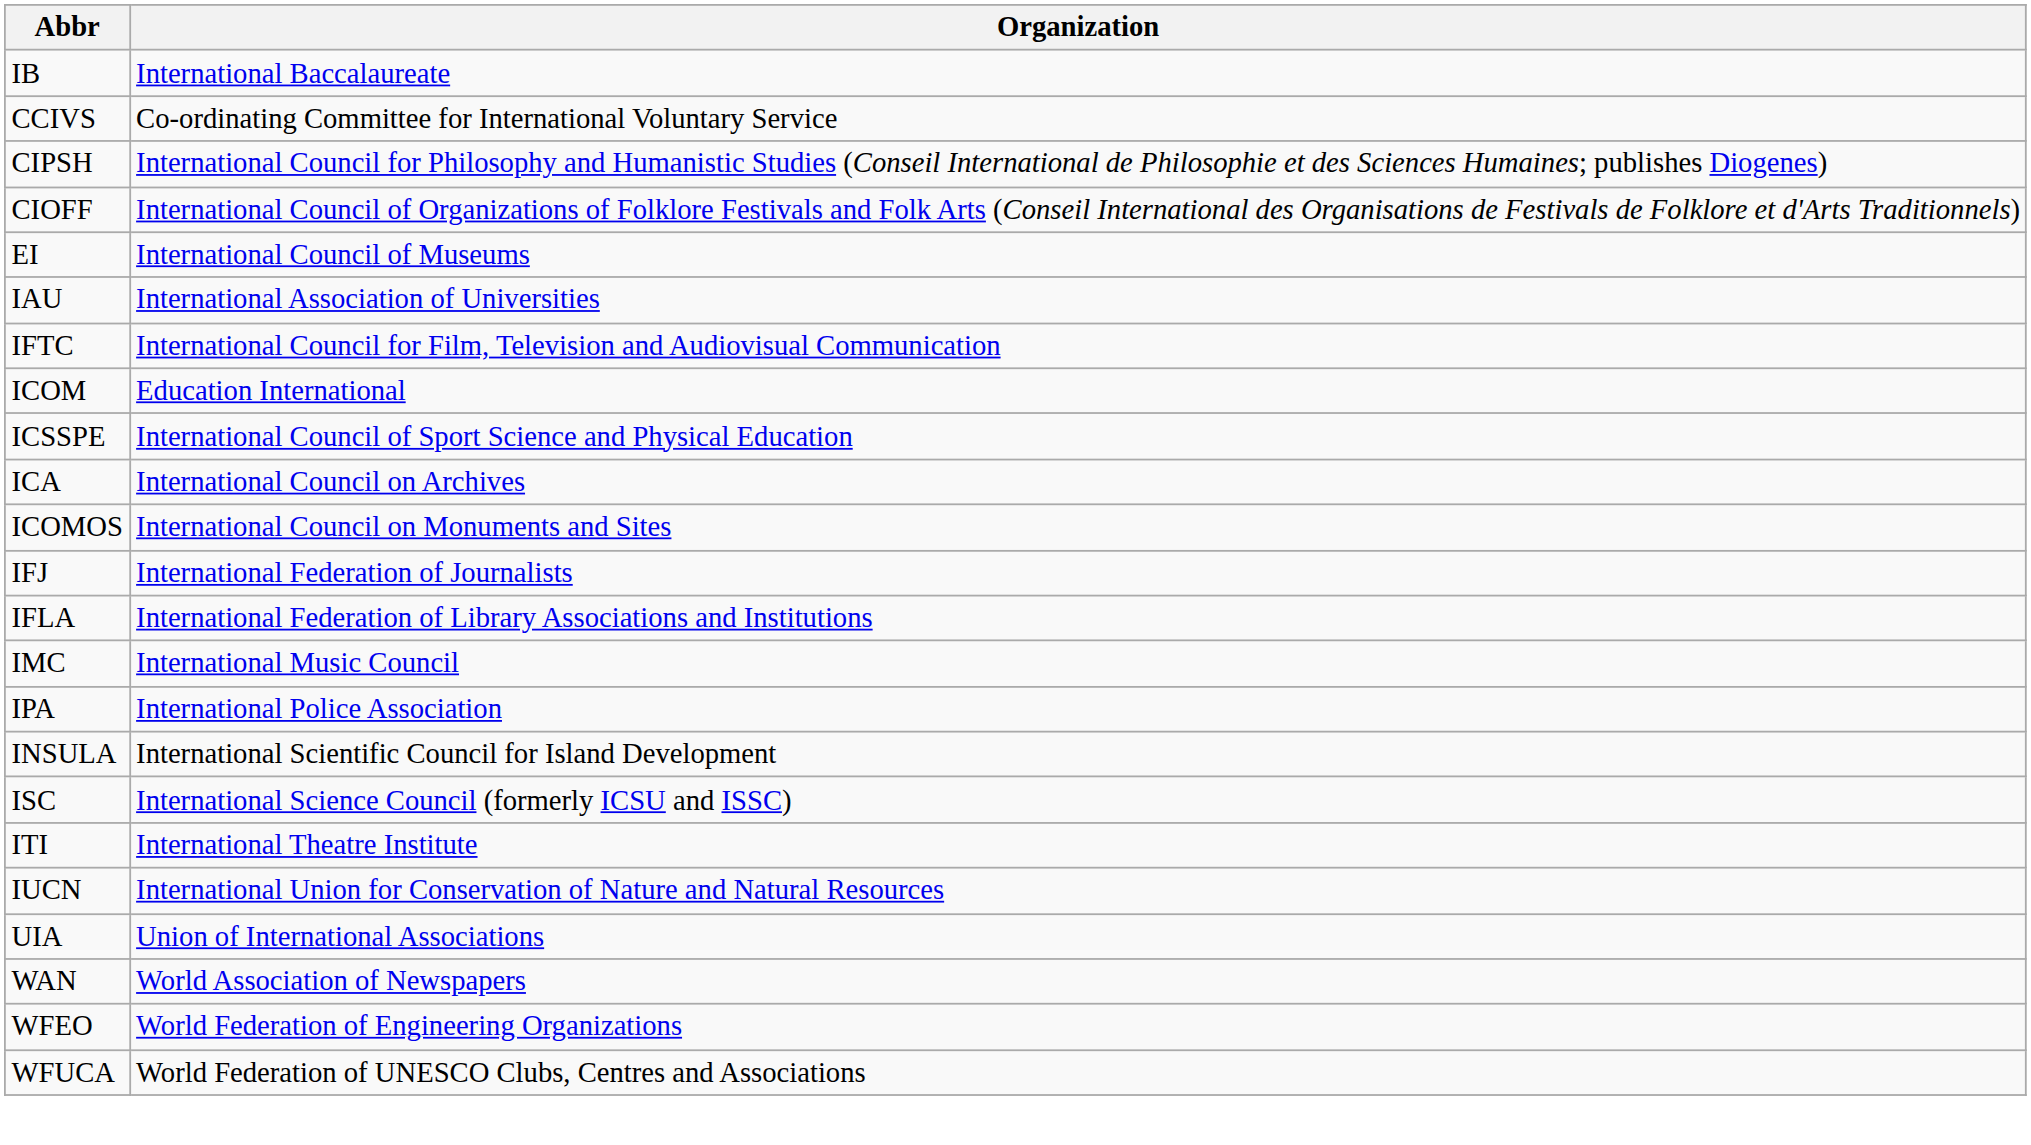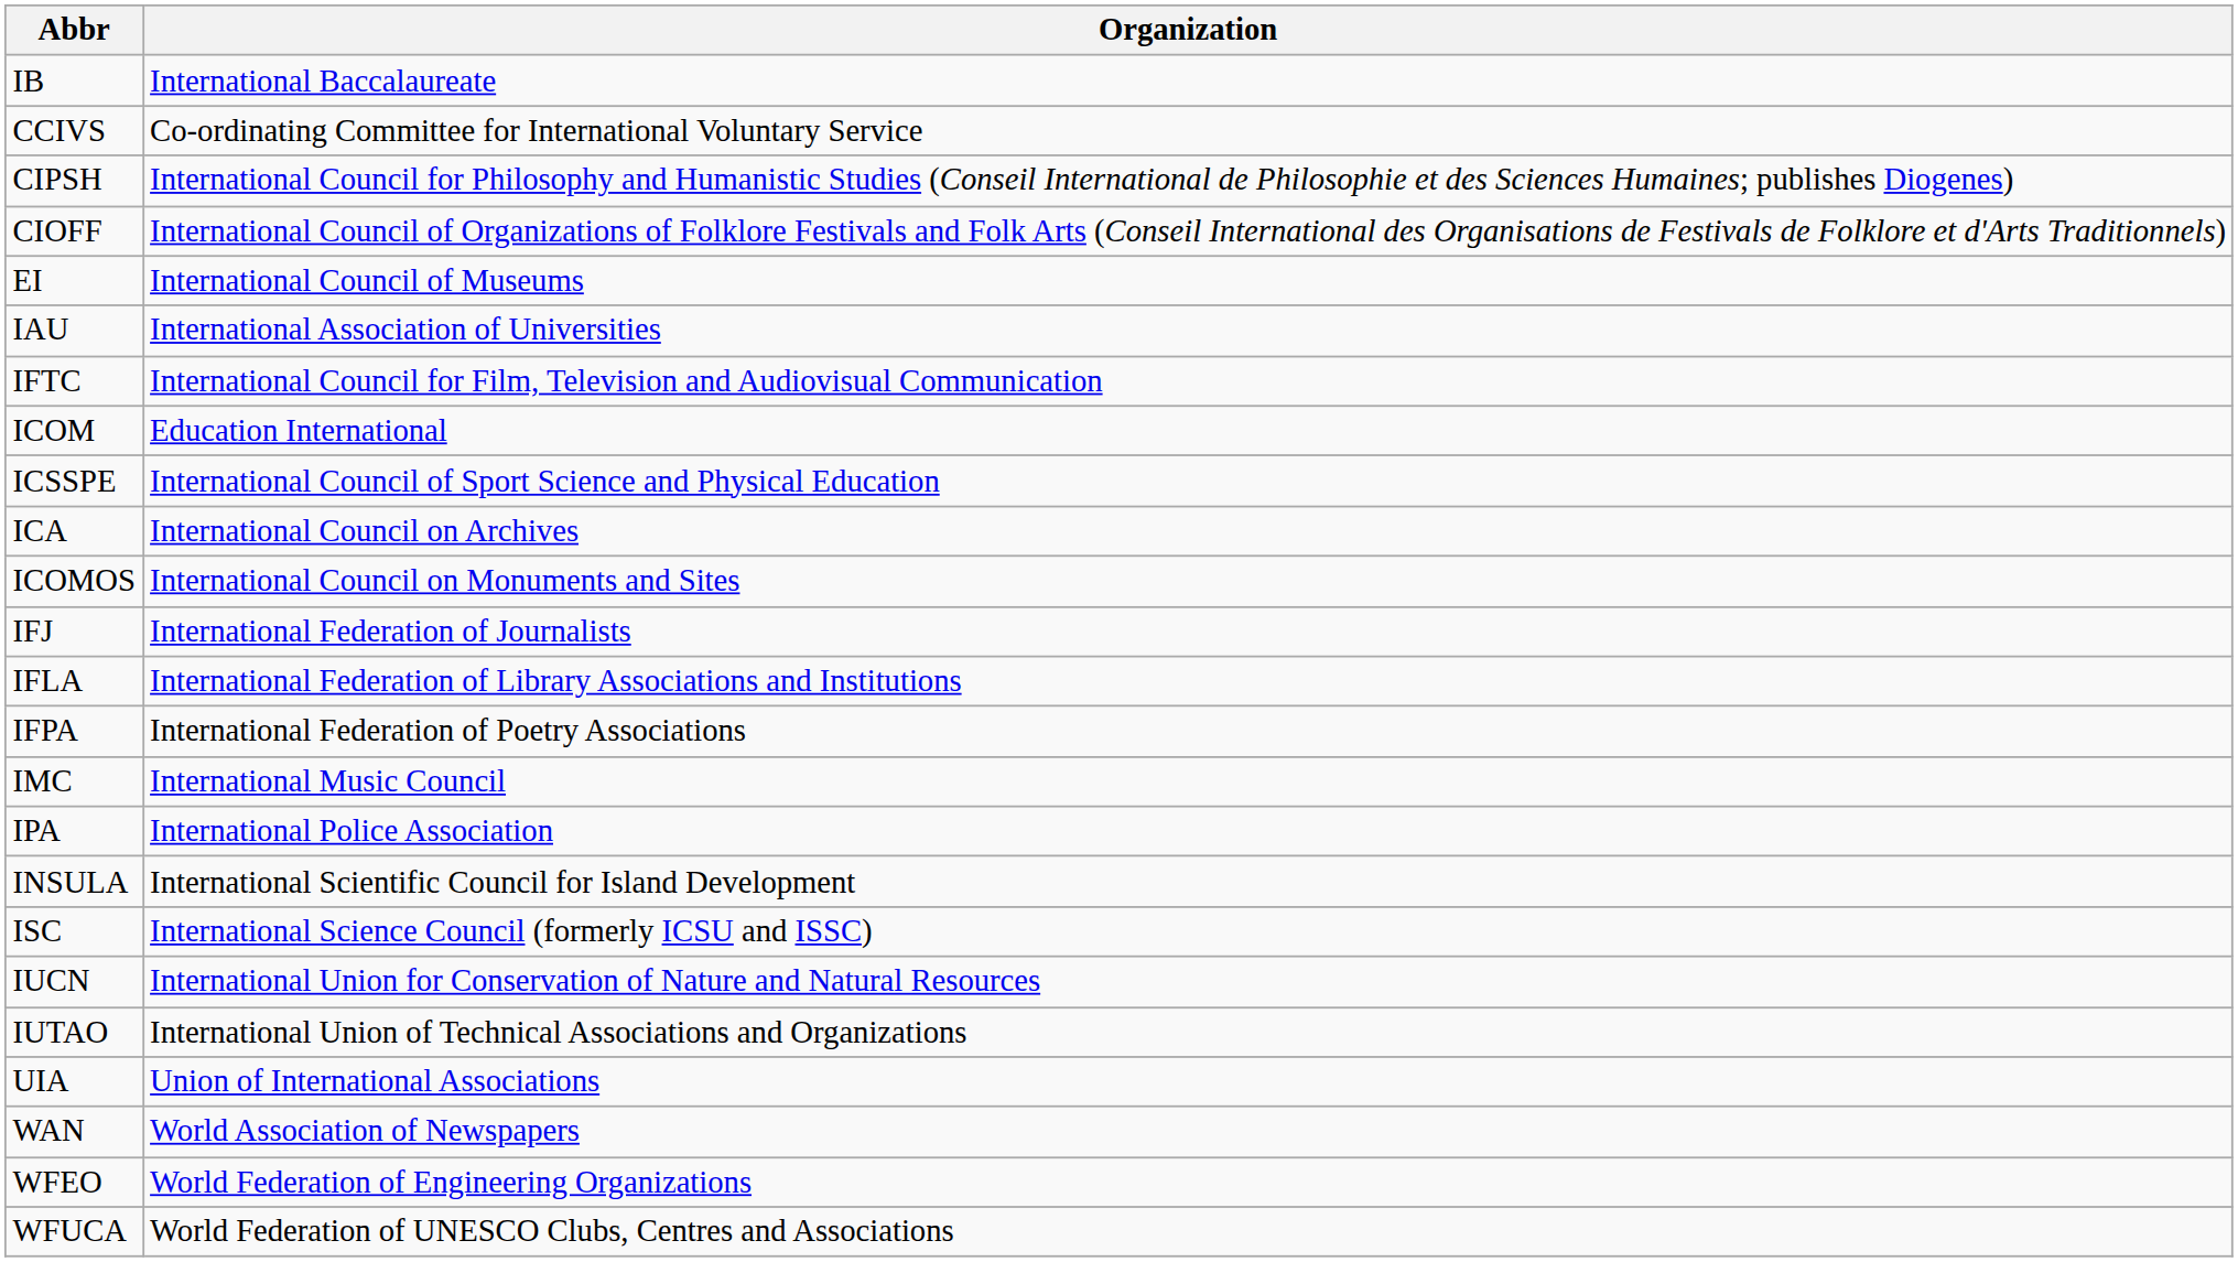+ row: IFPA | International Federation of Poetry Associations
- row: ITI | International Theatre Institute
+ row: IUTAO | International Union of Technical Associations and Organizations
